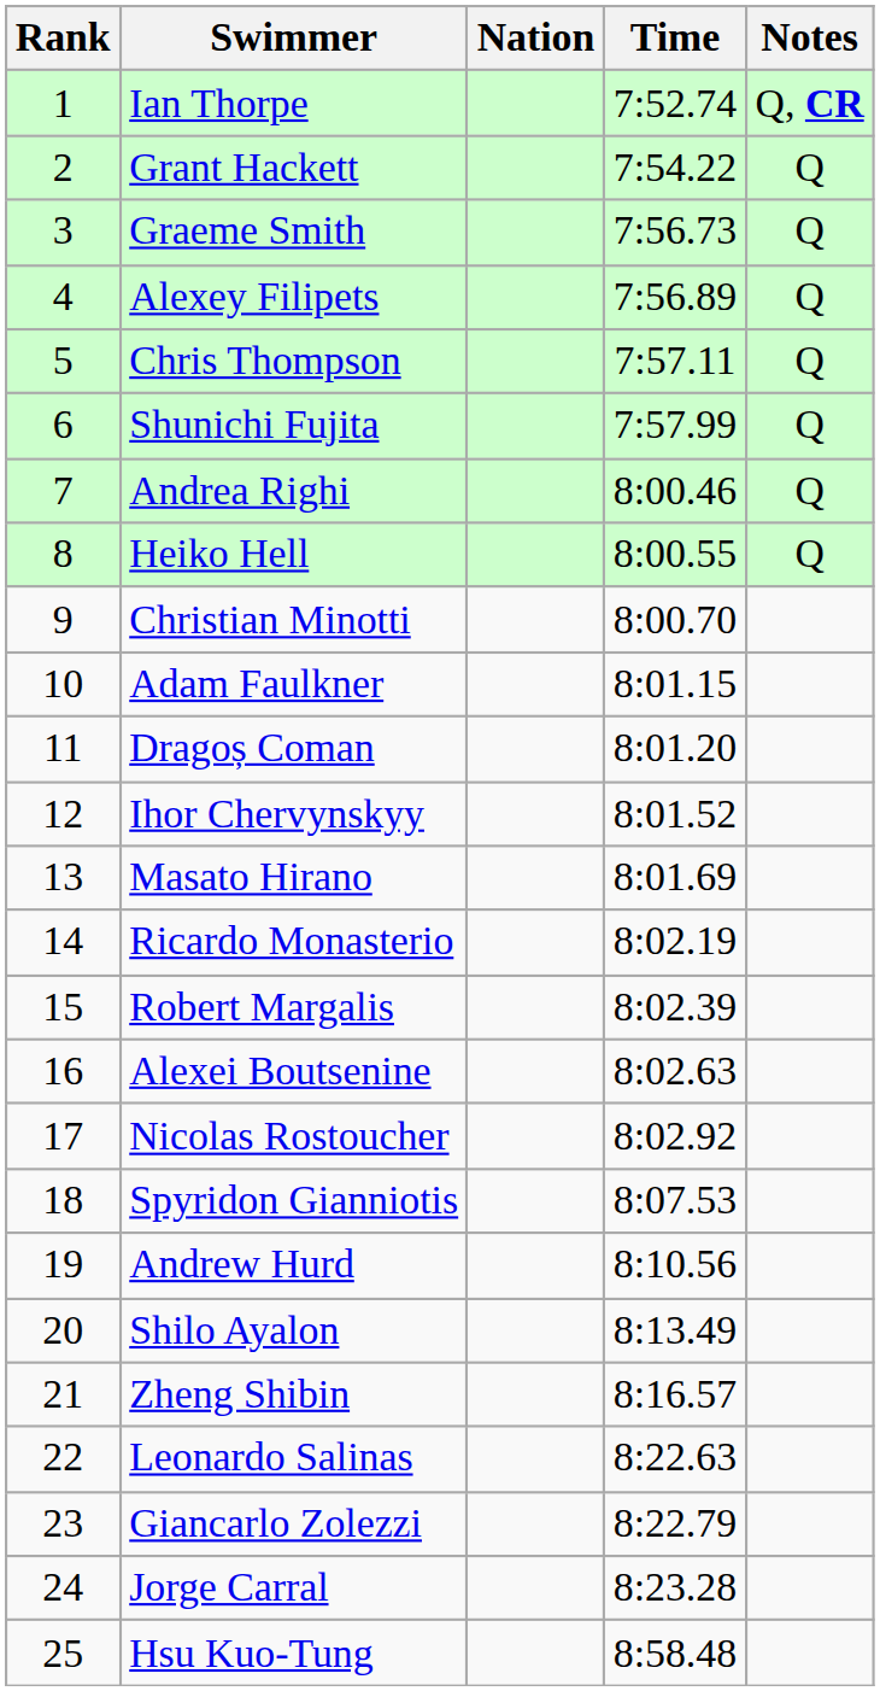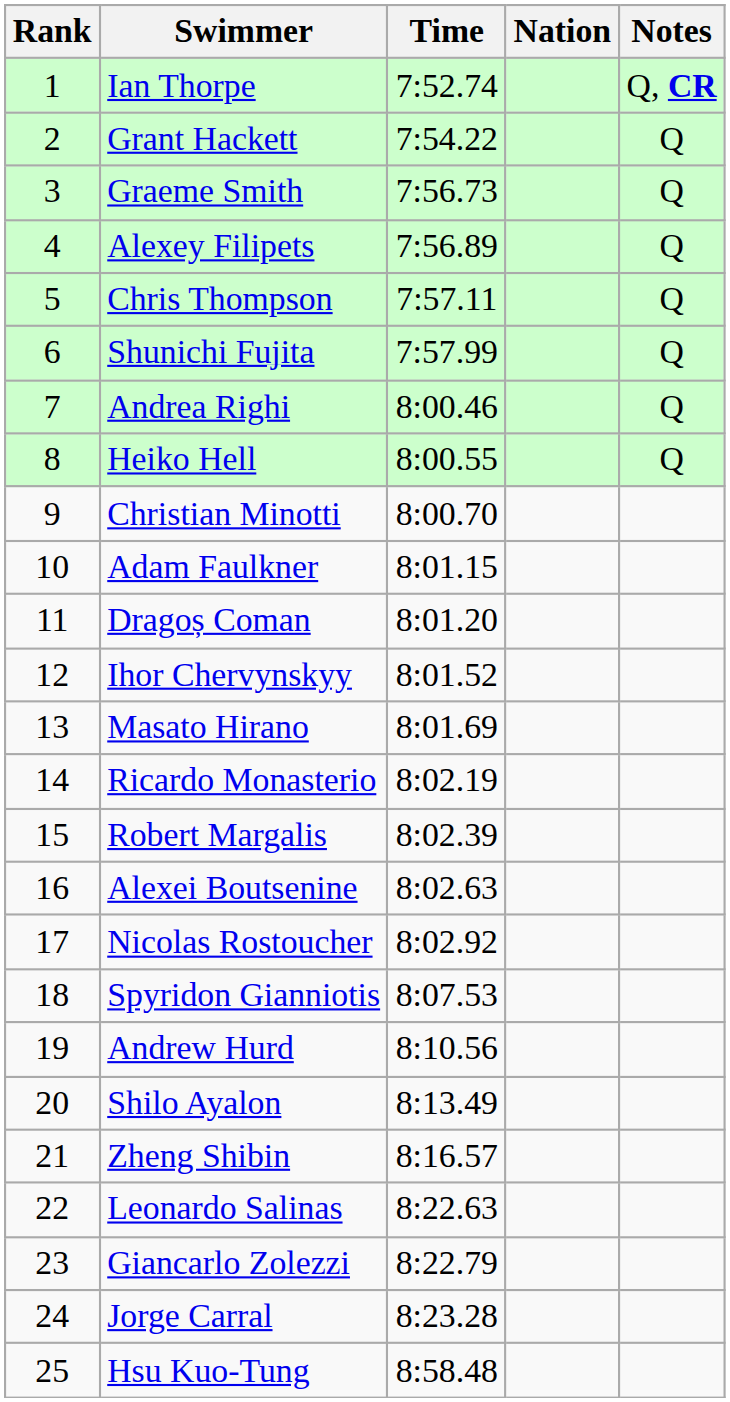columns swapped: Nation <-> Time
